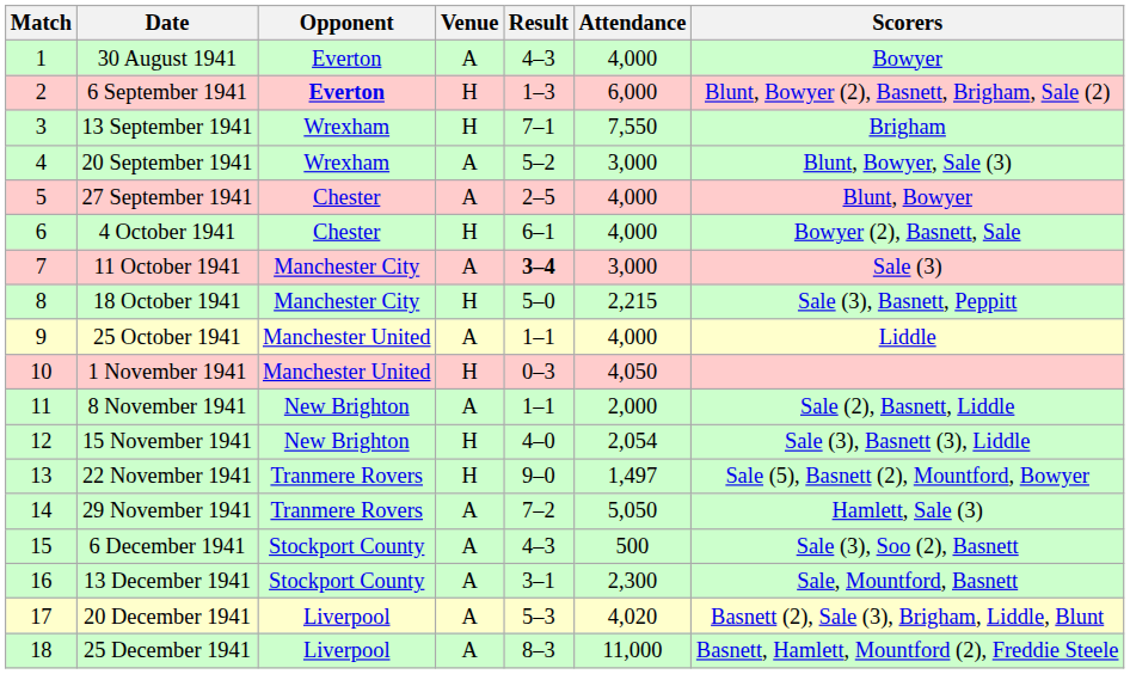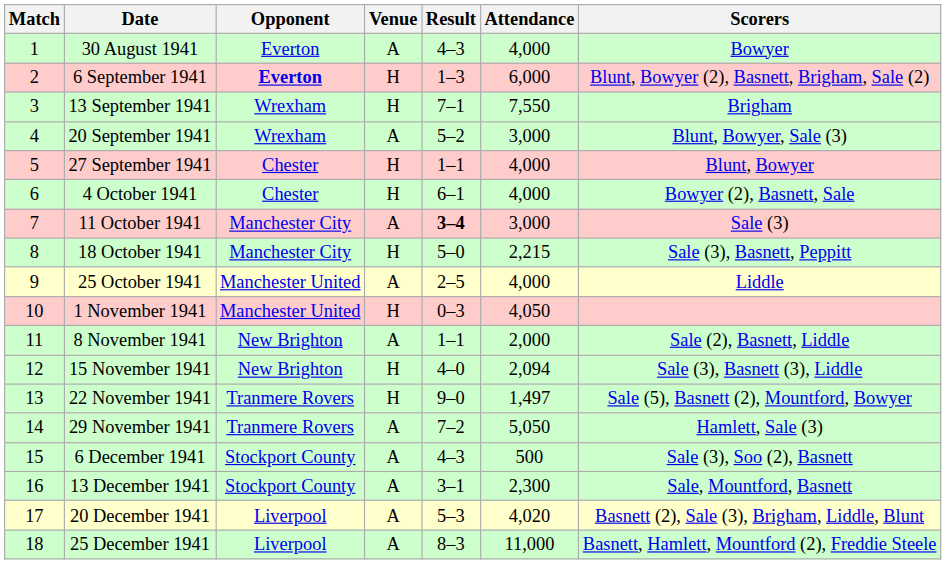27 September 1941 | Venue: A -> H
27 September 1941 | Result: 2–5 -> 1–1
25 October 1941 | Result: 1–1 -> 2–5
15 November 1941 | Attendance: 2,054 -> 2,094
